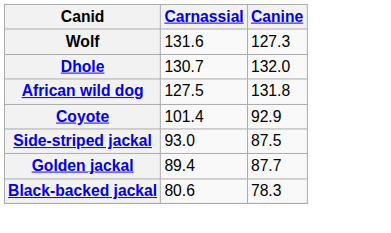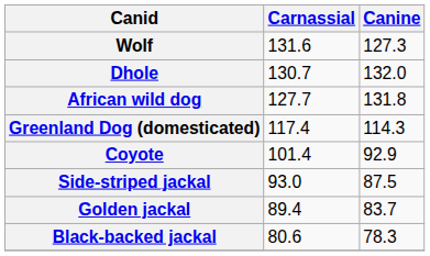African wild dog | Carnassial: 127.5 -> 127.7
+ row: Greenland Dog (domesticated) | 117.4 | 114.3
Golden jackal | Canine: 87.7 -> 83.7
